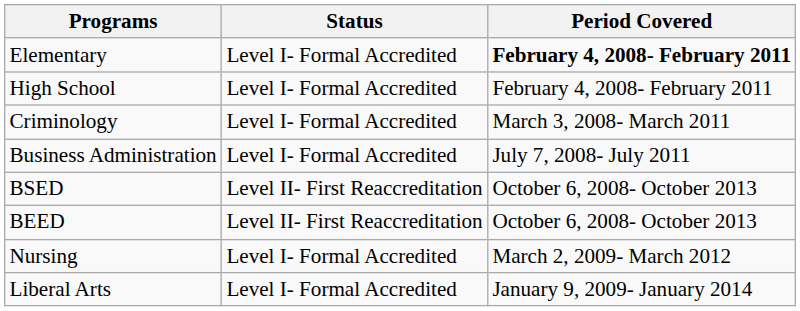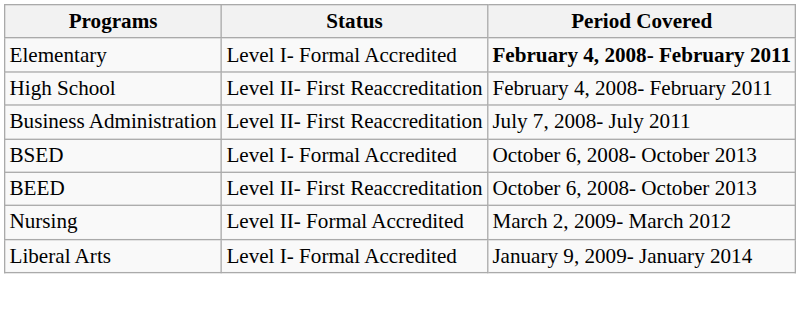High School | Status: Level I- Formal Accredited -> Level II- First Reaccreditation
- row: Criminology | Level I- Formal Accredited | March 3, 2008- March 2011
Business Administration | Status: Level I- Formal Accredited -> Level II- First Reaccreditation
BSED | Status: Level II- First Reaccreditation -> Level I- Formal Accredited
Nursing | Status: Level I- Formal Accredited -> Level II- Formal Accredited
